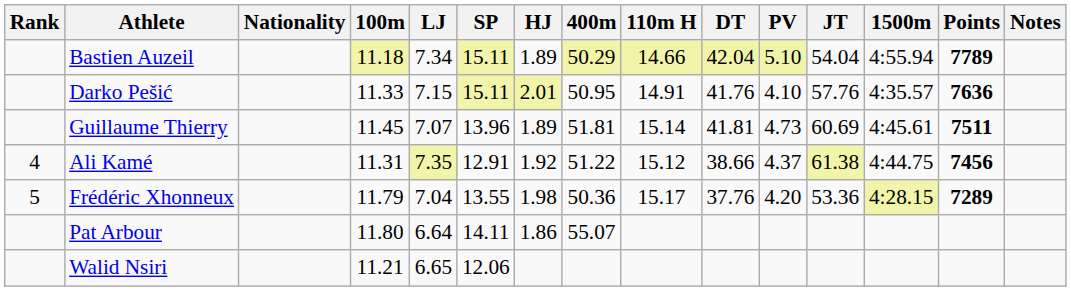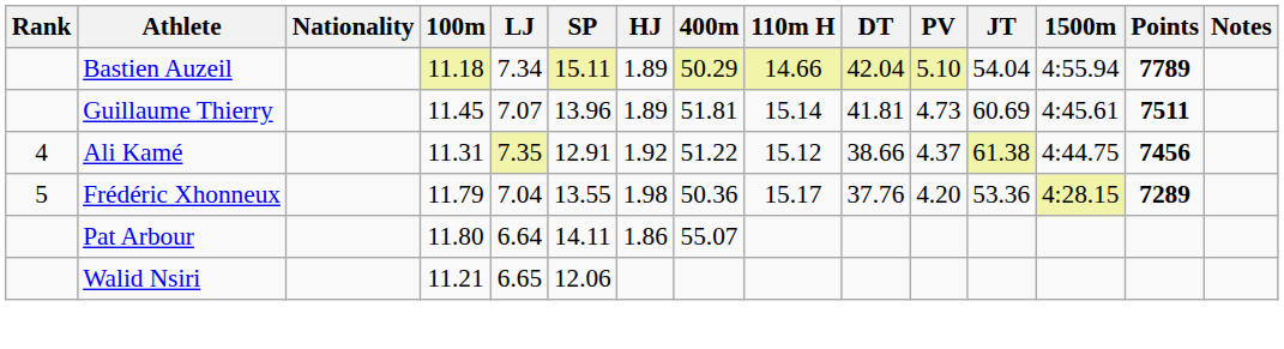- row: Darko Pešić | 11.33 | 7.15 | 15.11 | 2.01 | 50.95 | 14.91 | 41.76 | 4.10 | 57.76 | 4:35.57 | 7636
